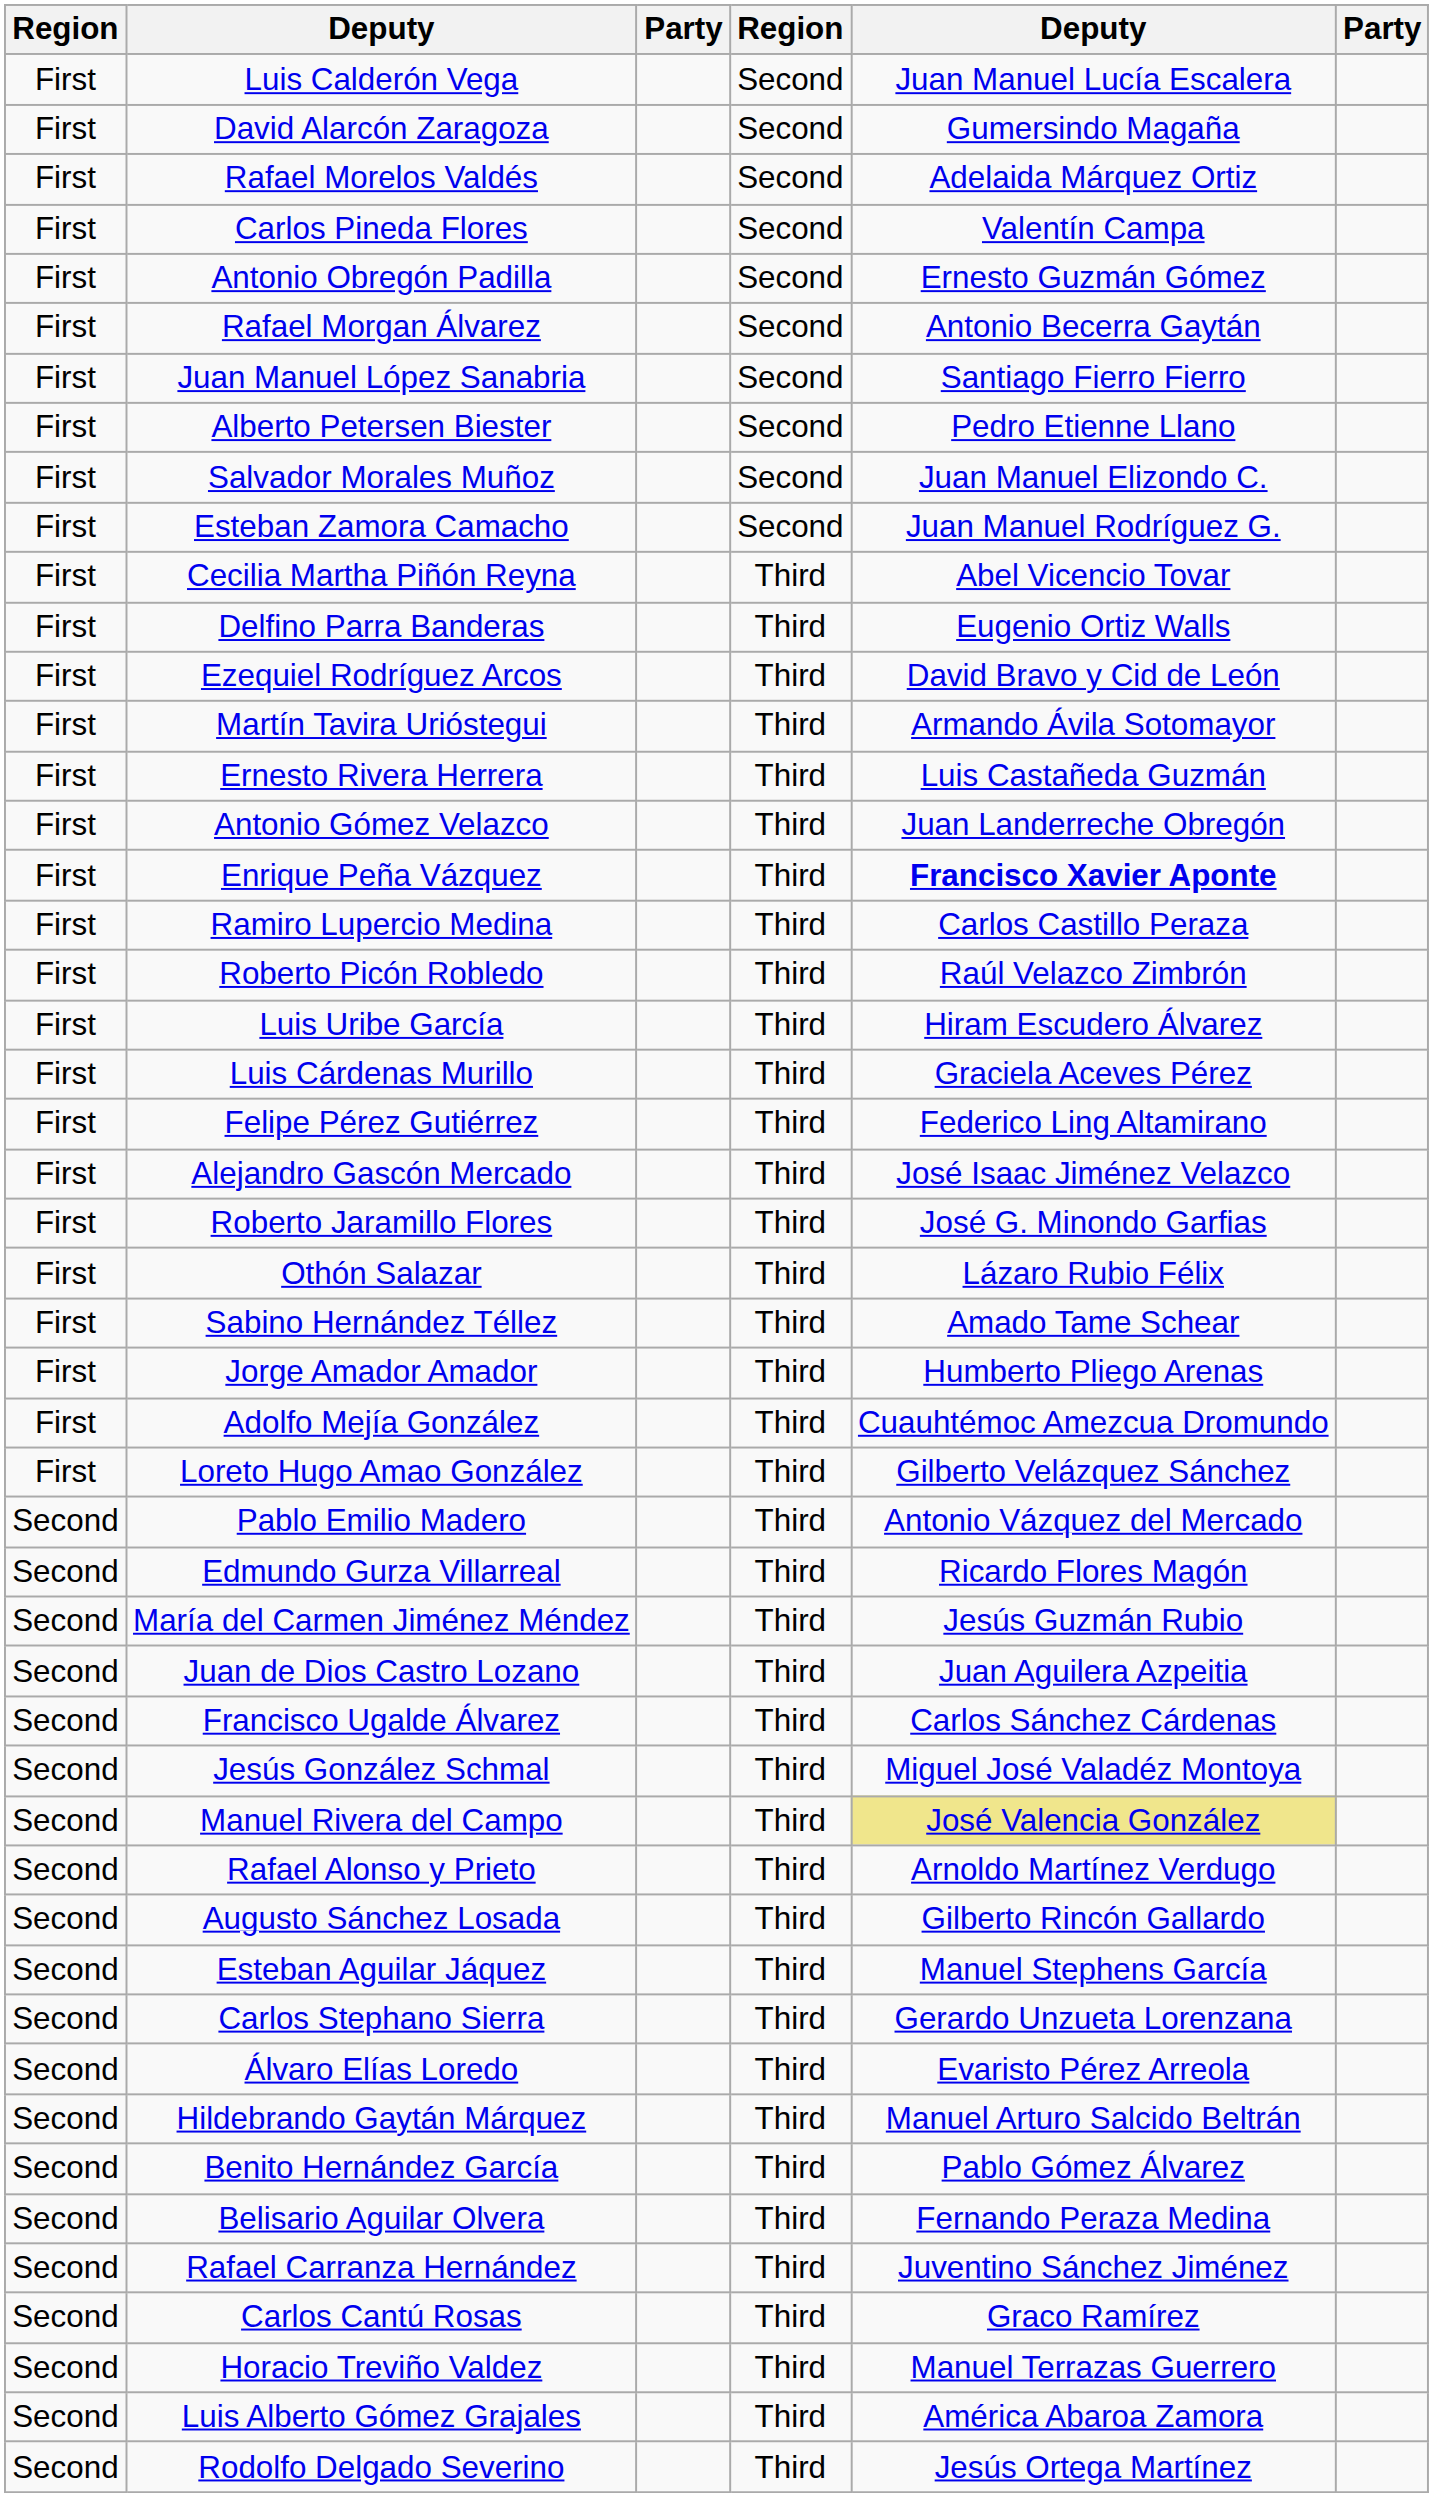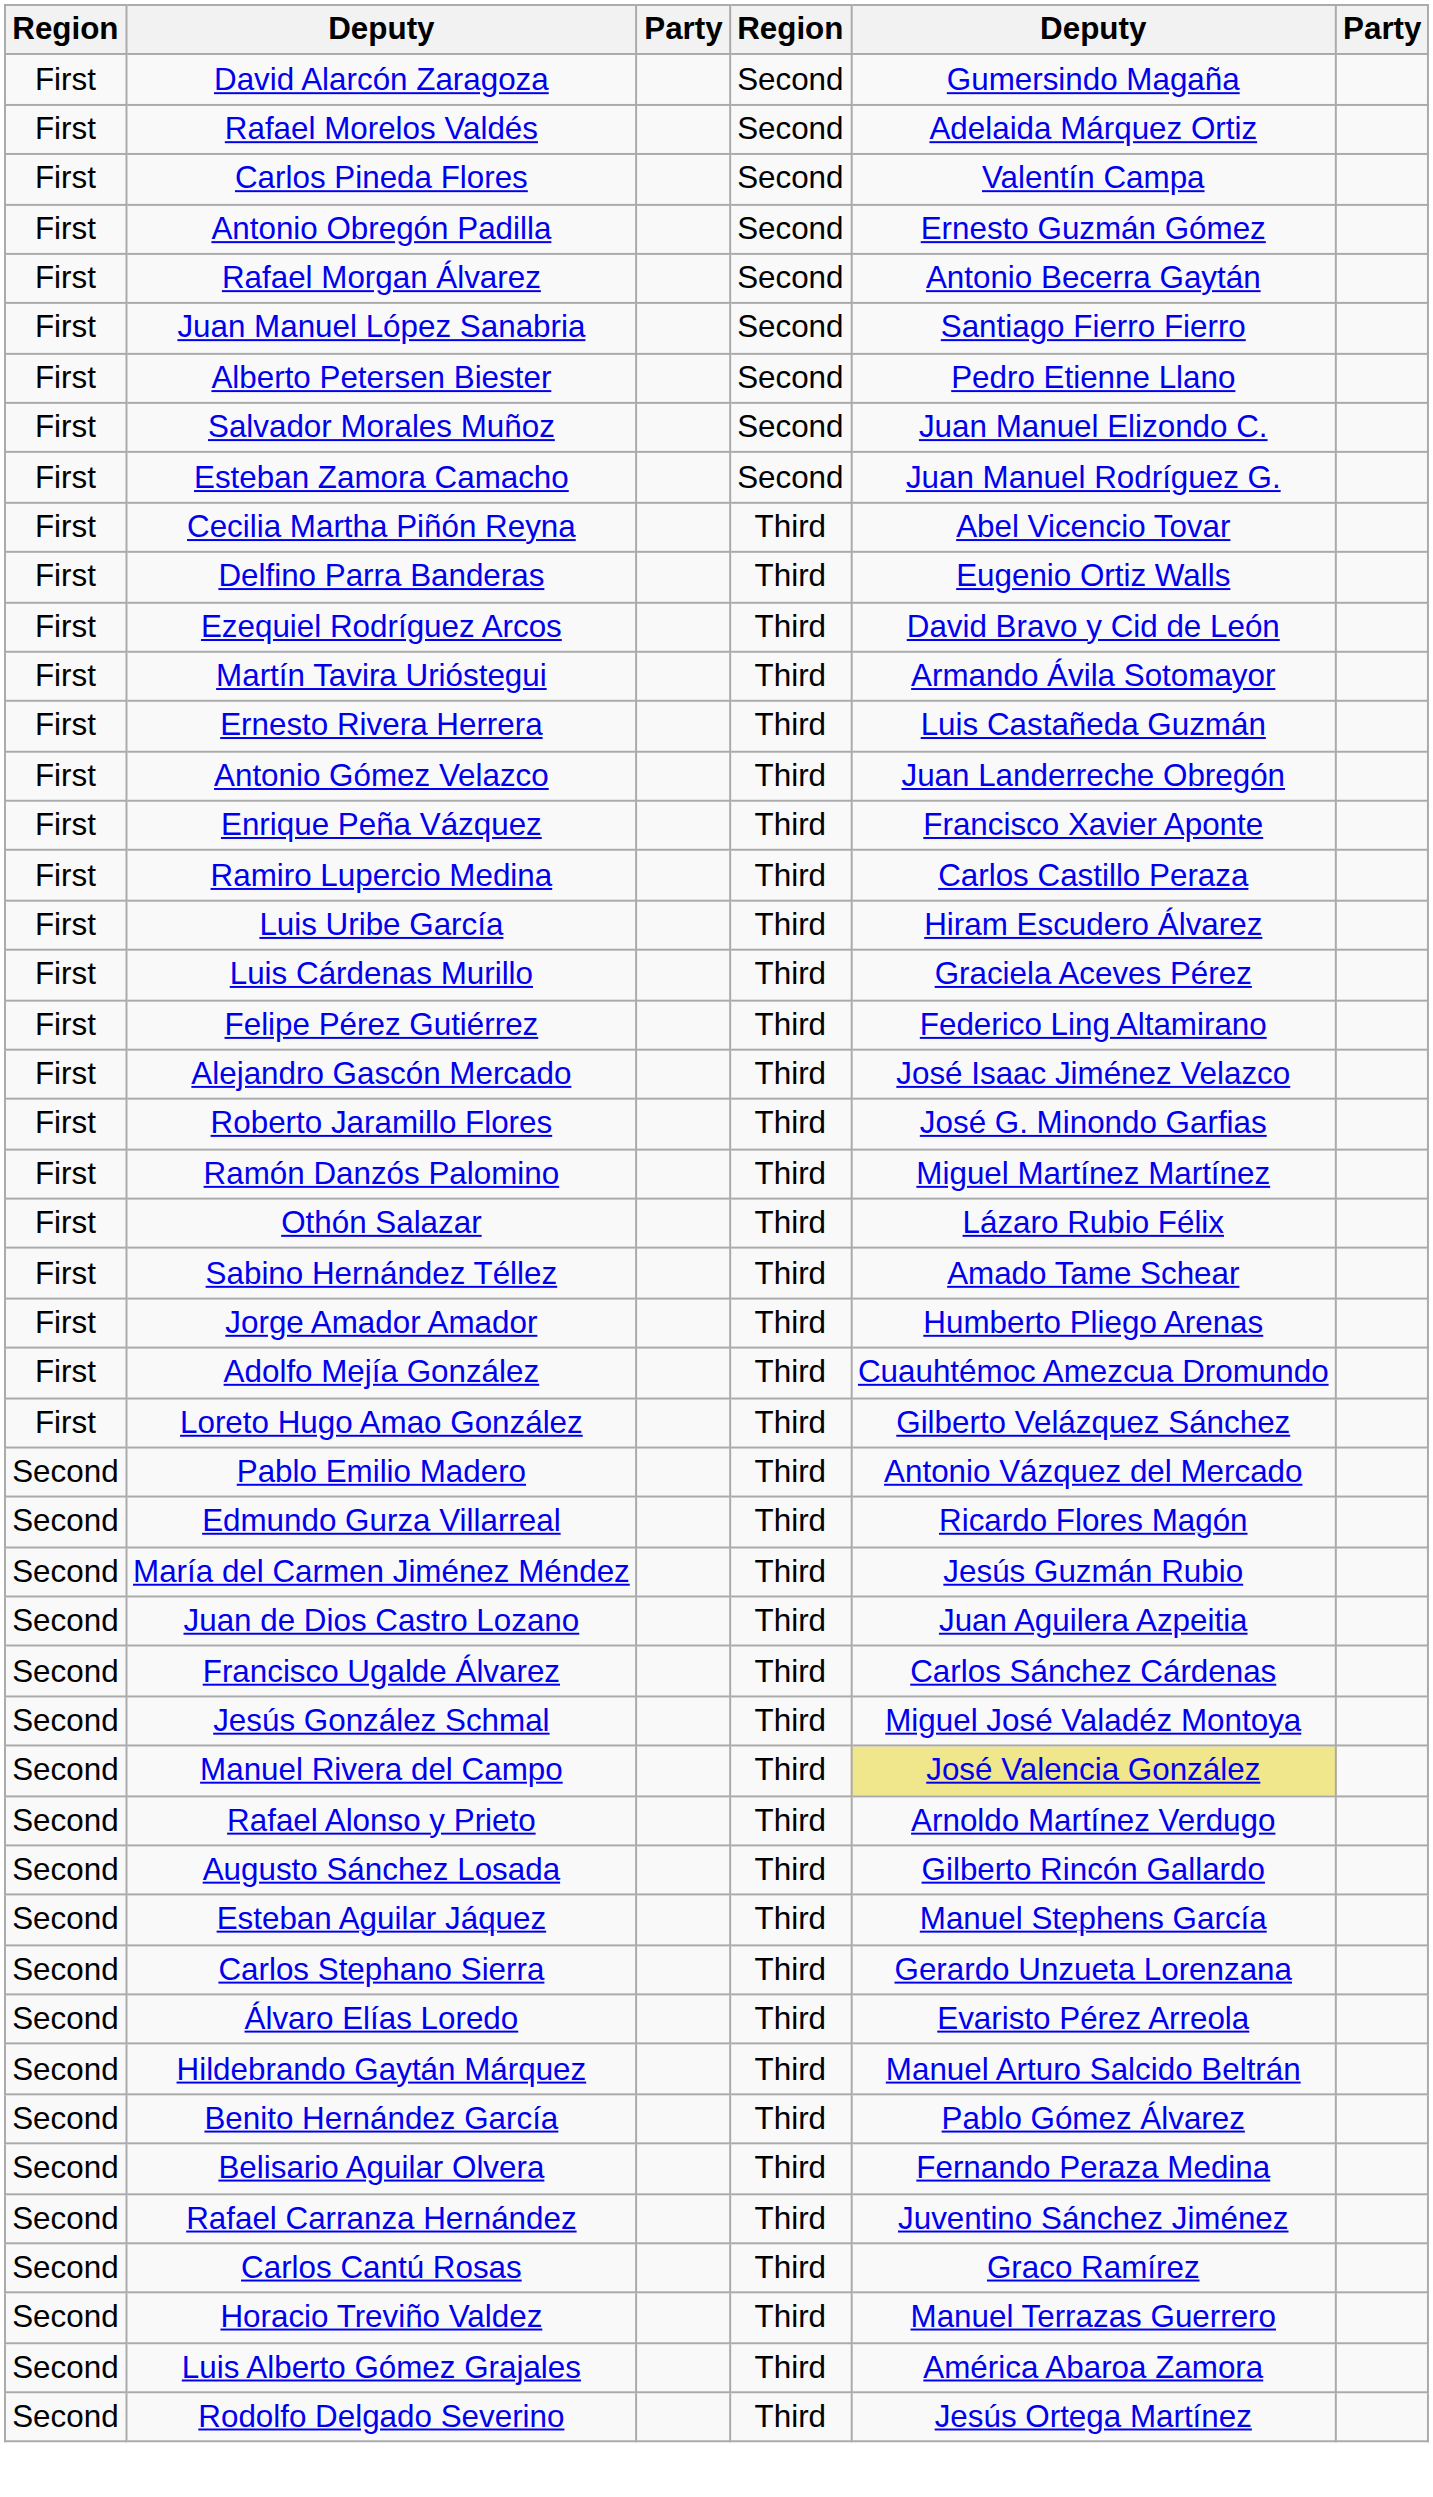- row: First | Luis Calderón Vega | Second | Juan Manuel Lucía Escalera
Enrique Peña Vázquez | column 5: bold -> normal
- row: First | Roberto Picón Robledo | Third | Raúl Velazco Zimbrón
+ row: First | Ramón Danzós Palomino | Third | Miguel Martínez Martínez
